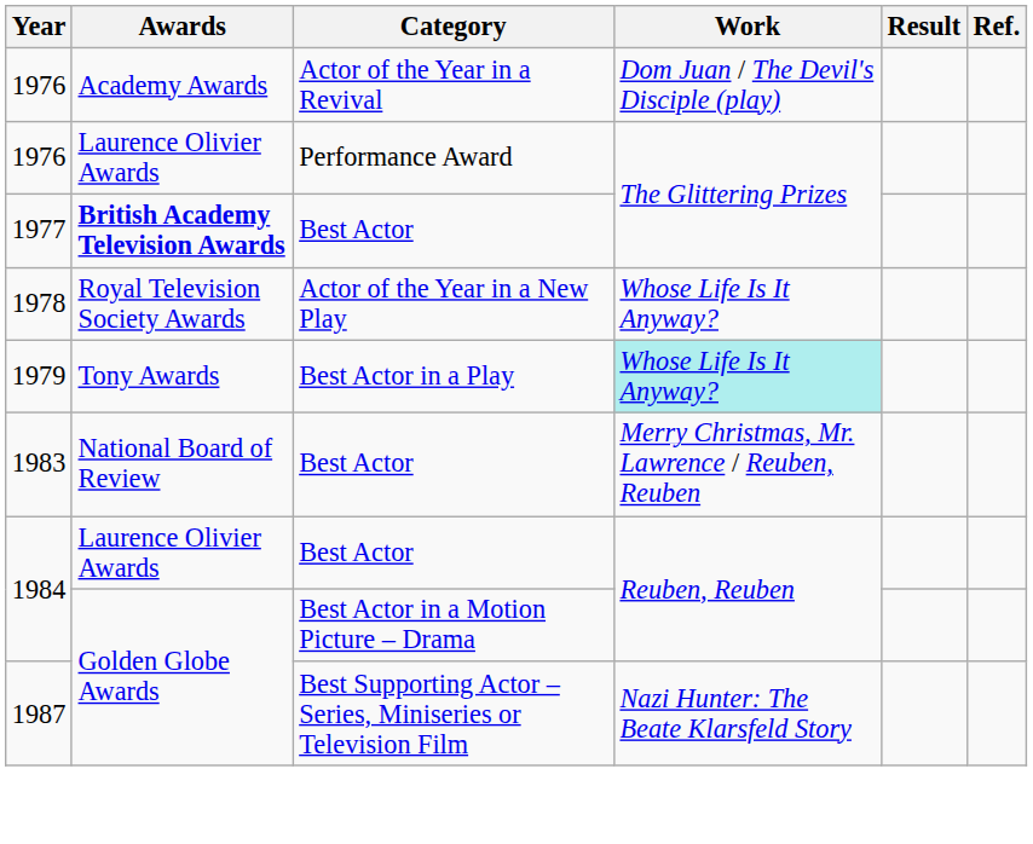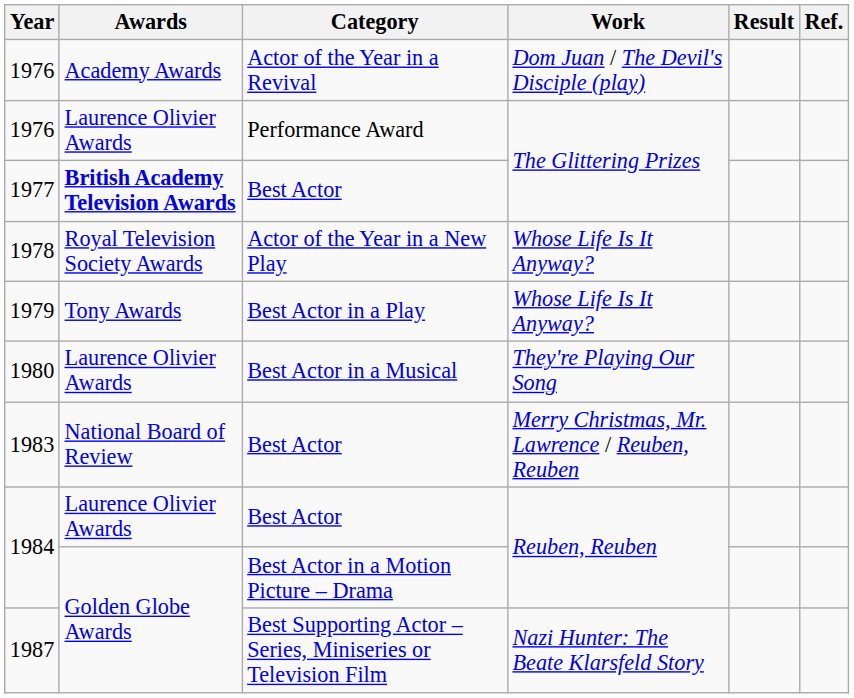1979 | Work: paleturquoise background -> no background
+ row: 1980 | Laurence Olivier Awards | Best Actor in a Musical | They're Playing Our Song
